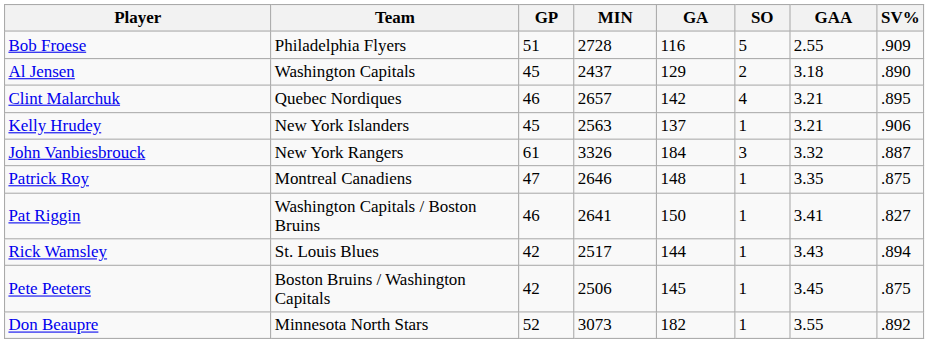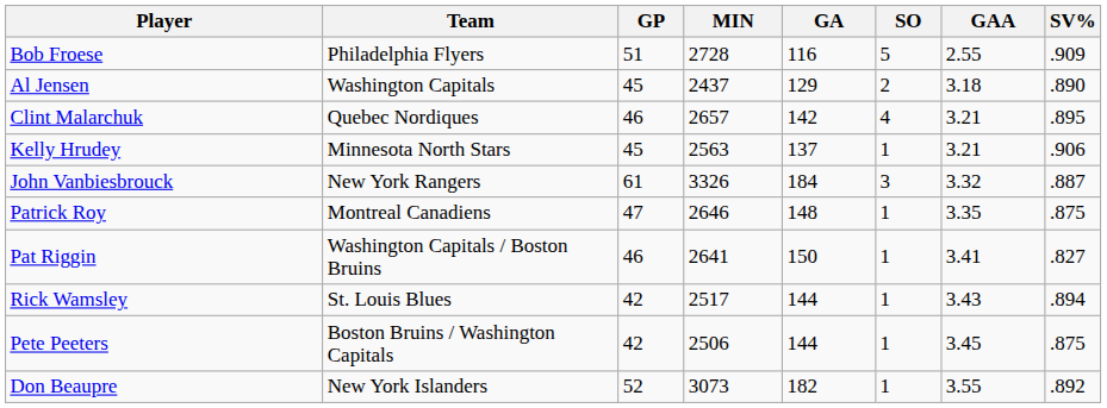Kelly Hrudey | Team: New York Islanders -> Minnesota North Stars
Pete Peeters | GA: 145 -> 144
Don Beaupre | Team: Minnesota North Stars -> New York Islanders
